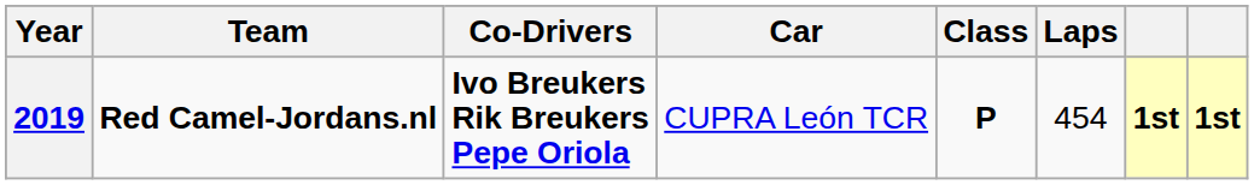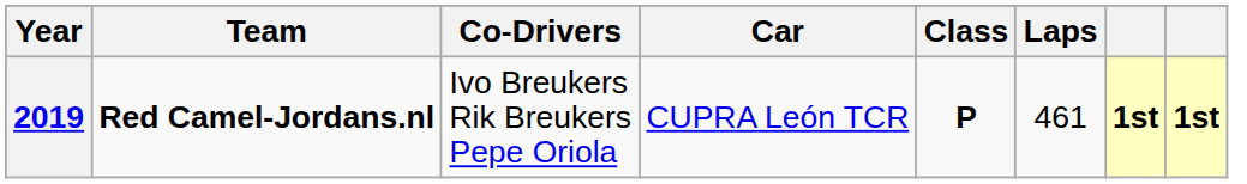2019 | Co-Drivers: bold -> normal
2019 | Laps: 454 -> 461
